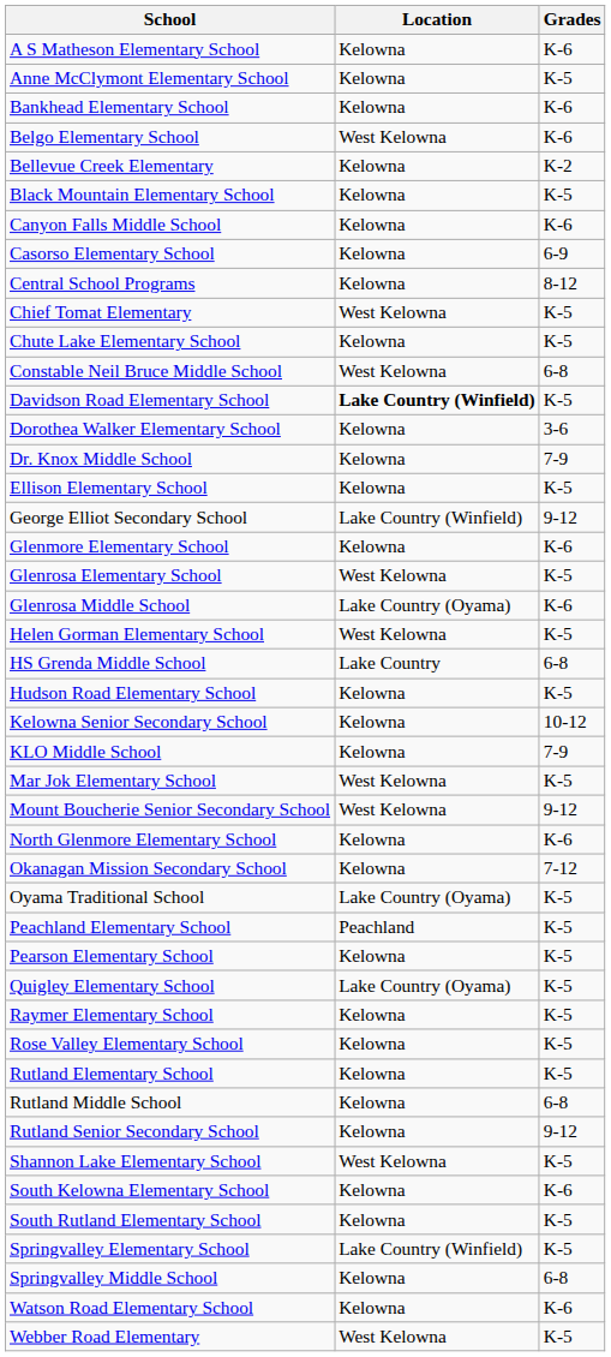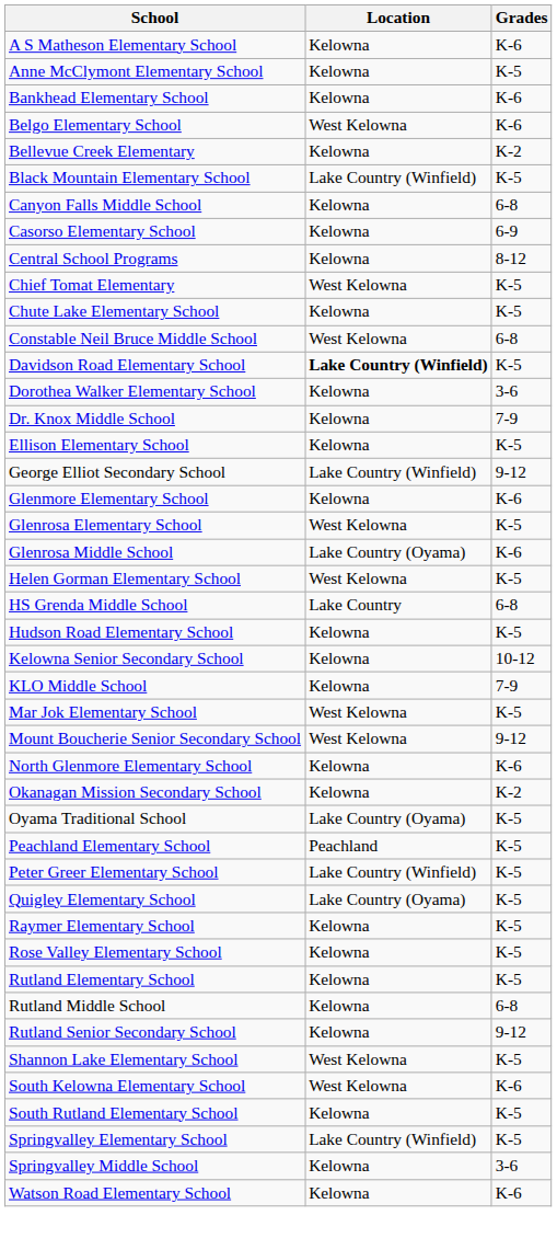Black Mountain Elementary School | Location: Kelowna -> Lake Country (Winfield)
Canyon Falls Middle School | Grades: K-6 -> 6-8
Okanagan Mission Secondary School | Grades: 7-12 -> K-2
- row: Pearson Elementary School | Kelowna | K-5
+ row: Peter Greer Elementary School | Lake Country (Winfield) | K-5
South Kelowna Elementary School | Location: Kelowna -> West Kelowna
Springvalley Middle School | Grades: 6-8 -> 3-6
- row: Webber Road Elementary | West Kelowna | K-5
